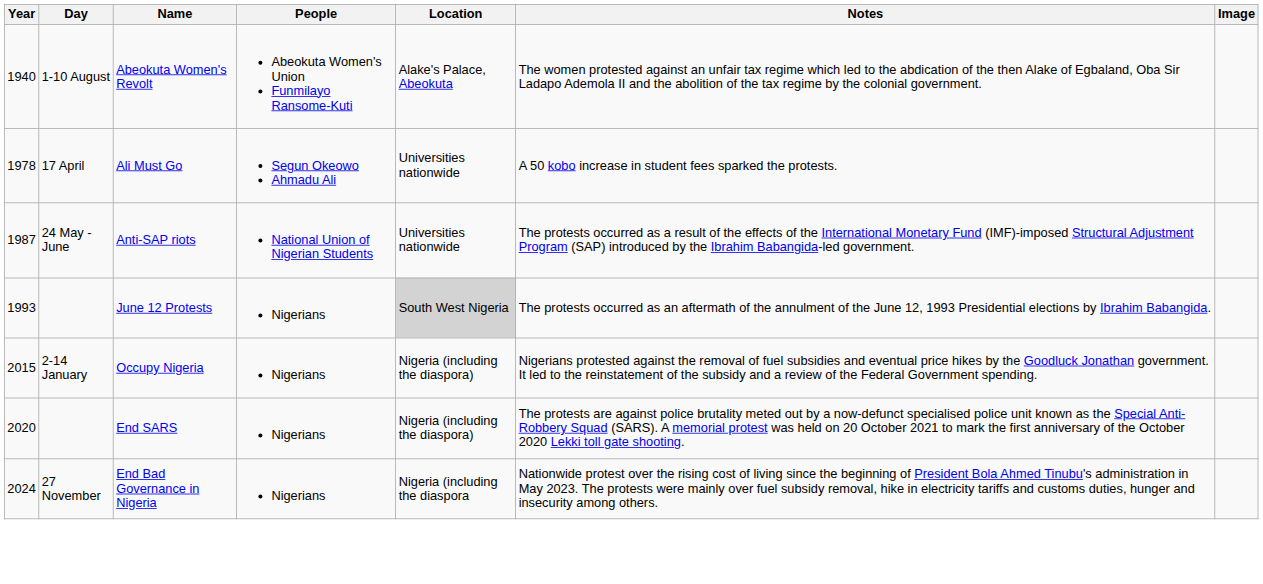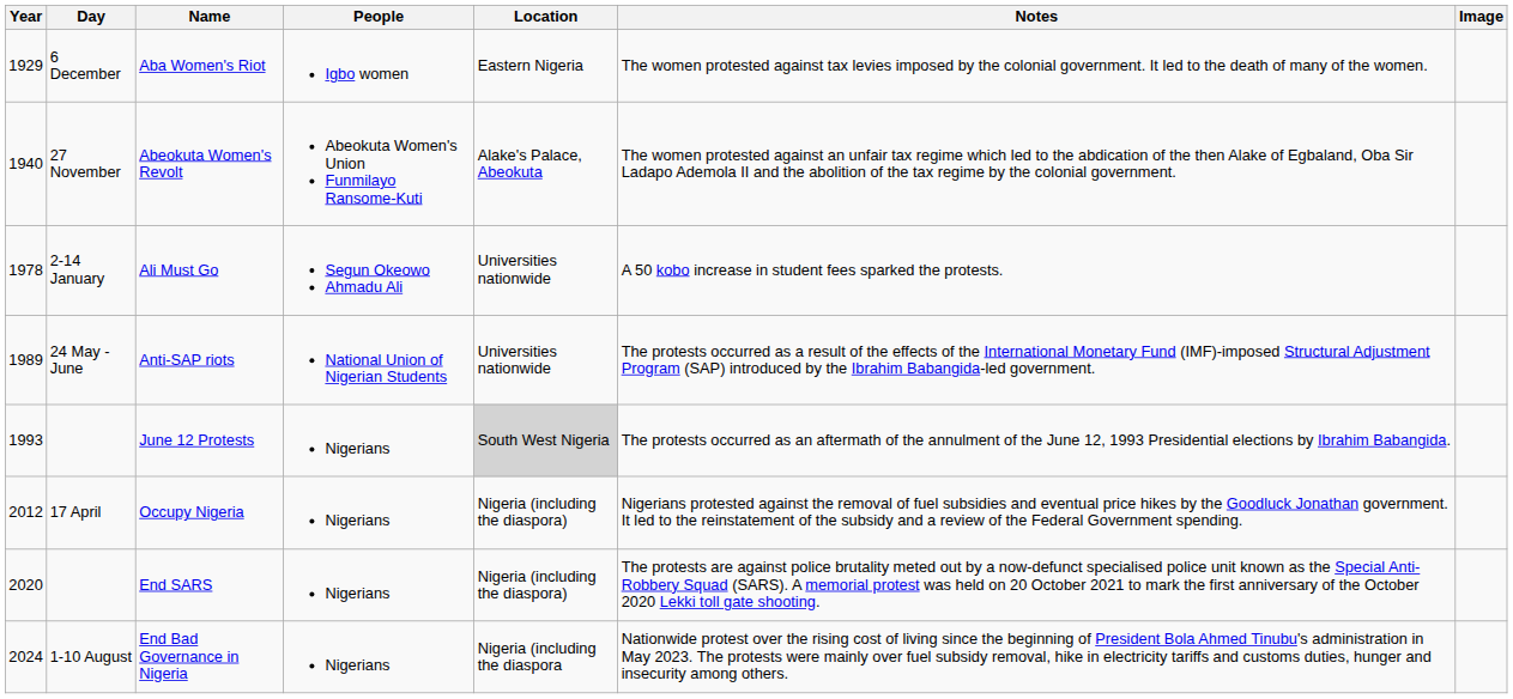+ row: 1929 | 6 December | Aba Women's Riot | Igbo women | Eastern Nigeria | The women protested against tax levies imposed by the colonial government. It led to the death of many of the women.
Abeokuta Women's Revolt | Day: 1-10 August -> 27 November
Ali Must Go | Day: 17 April -> 2-14 January
Anti-SAP riots | Year: 1987 -> 1989
Occupy Nigeria | Year: 2015 -> 2012
Occupy Nigeria | Day: 2-14 January -> 17 April
End Bad Governance in Nigeria | Day: 27 November -> 1-10 August
